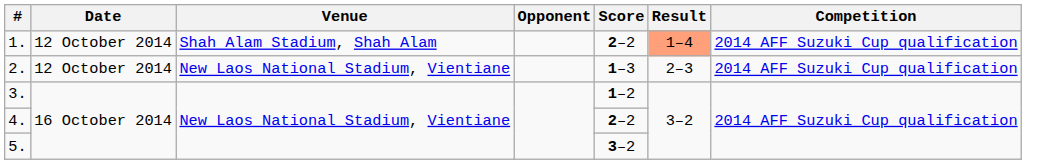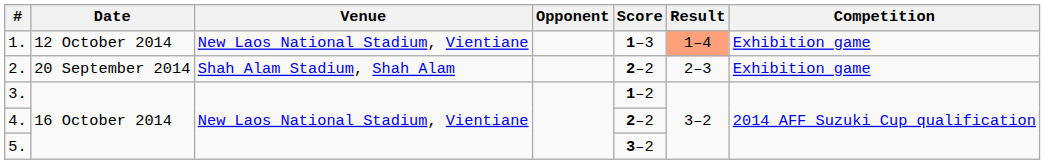1. | Venue: Shah Alam Stadium, Shah Alam -> New Laos National Stadium, Vientiane
1. | Score: 2–2 -> 1–3
1. | Competition: 2014 AFF Suzuki Cup qualification -> Exhibition game
2. | Date: 12 October 2014 -> 20 September 2014
2. | Venue: New Laos National Stadium, Vientiane -> Shah Alam Stadium, Shah Alam
2. | Score: 1–3 -> 2–2
2. | Competition: 2014 AFF Suzuki Cup qualification -> Exhibition game
